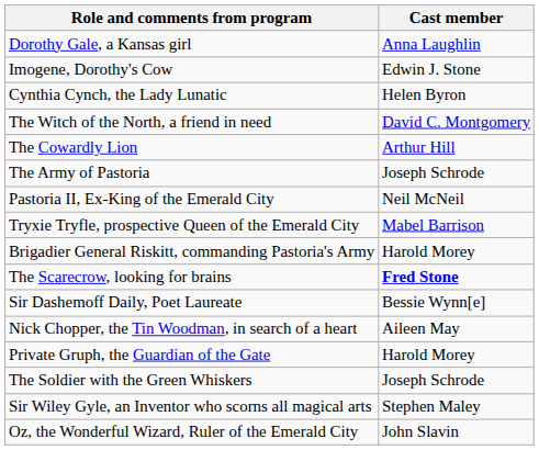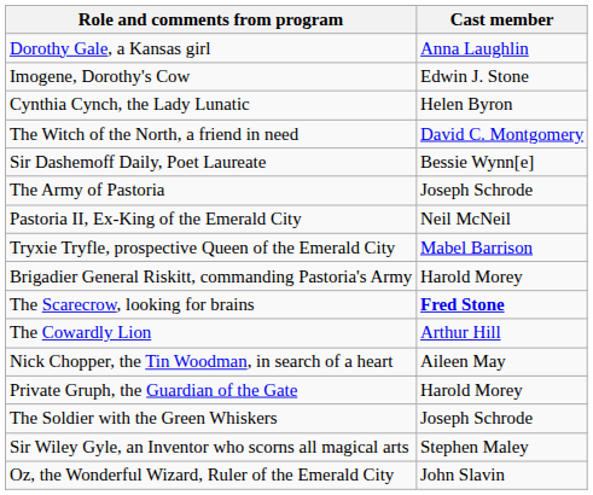rows swapped: Sir Dashemoff Daily, Poet Laureate <-> The Cowardly Lion
